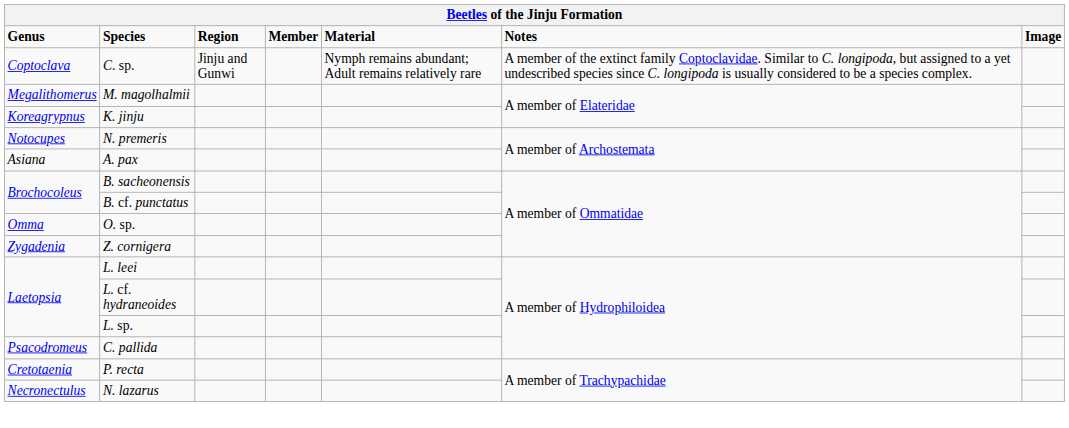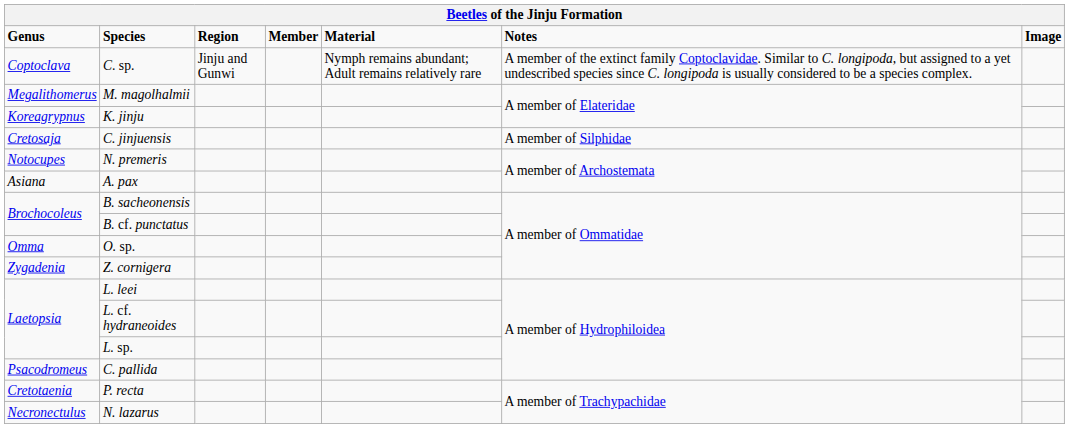+ row: Cretosaja | C. jinjuensis | A member of Silphidae
